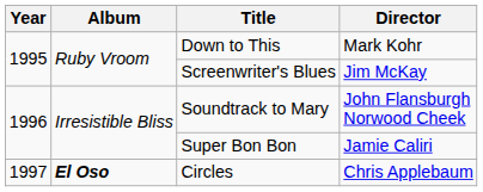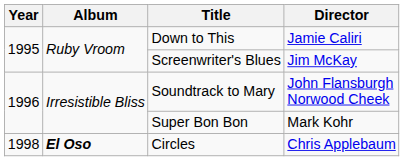Down to This | Director: Mark Kohr -> Jamie Caliri
Super Bon Bon | Director: Jamie Caliri -> Mark Kohr
Circles | Year: 1997 -> 1998
